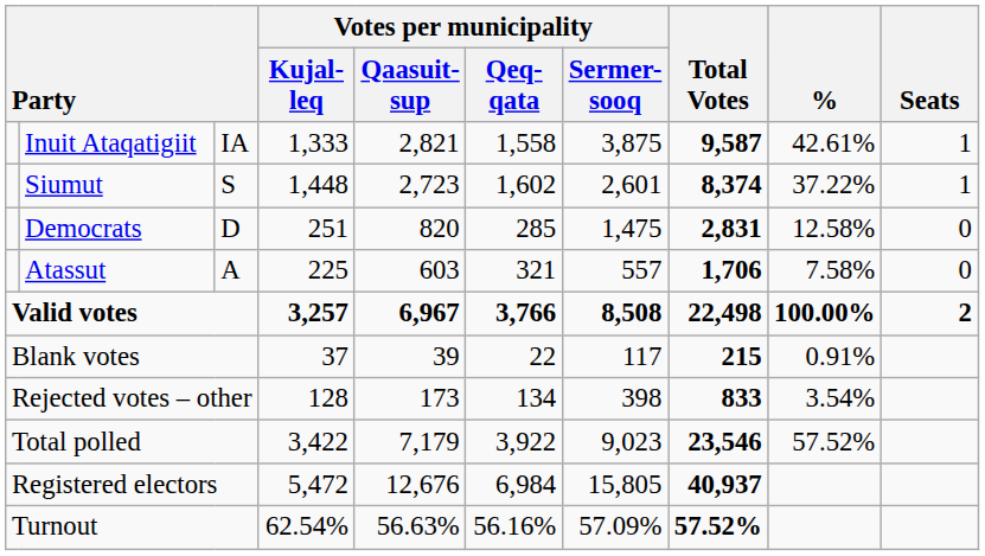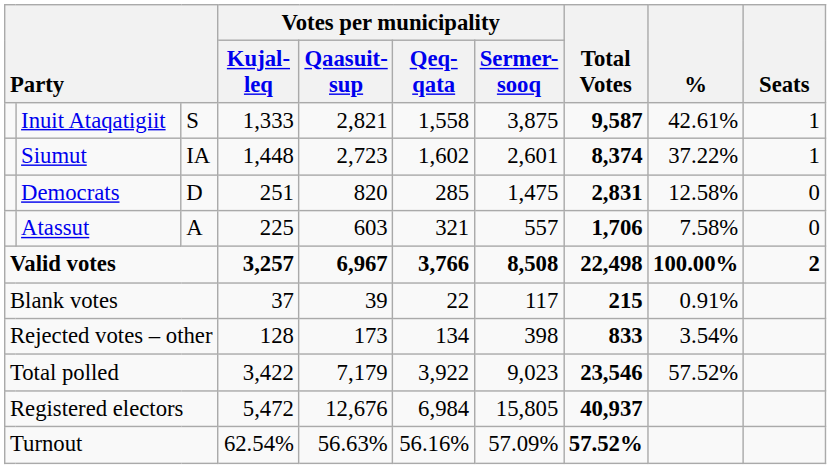Inuit Ataqatigiit | column 3: IA -> S
Siumut | column 3: S -> IA
